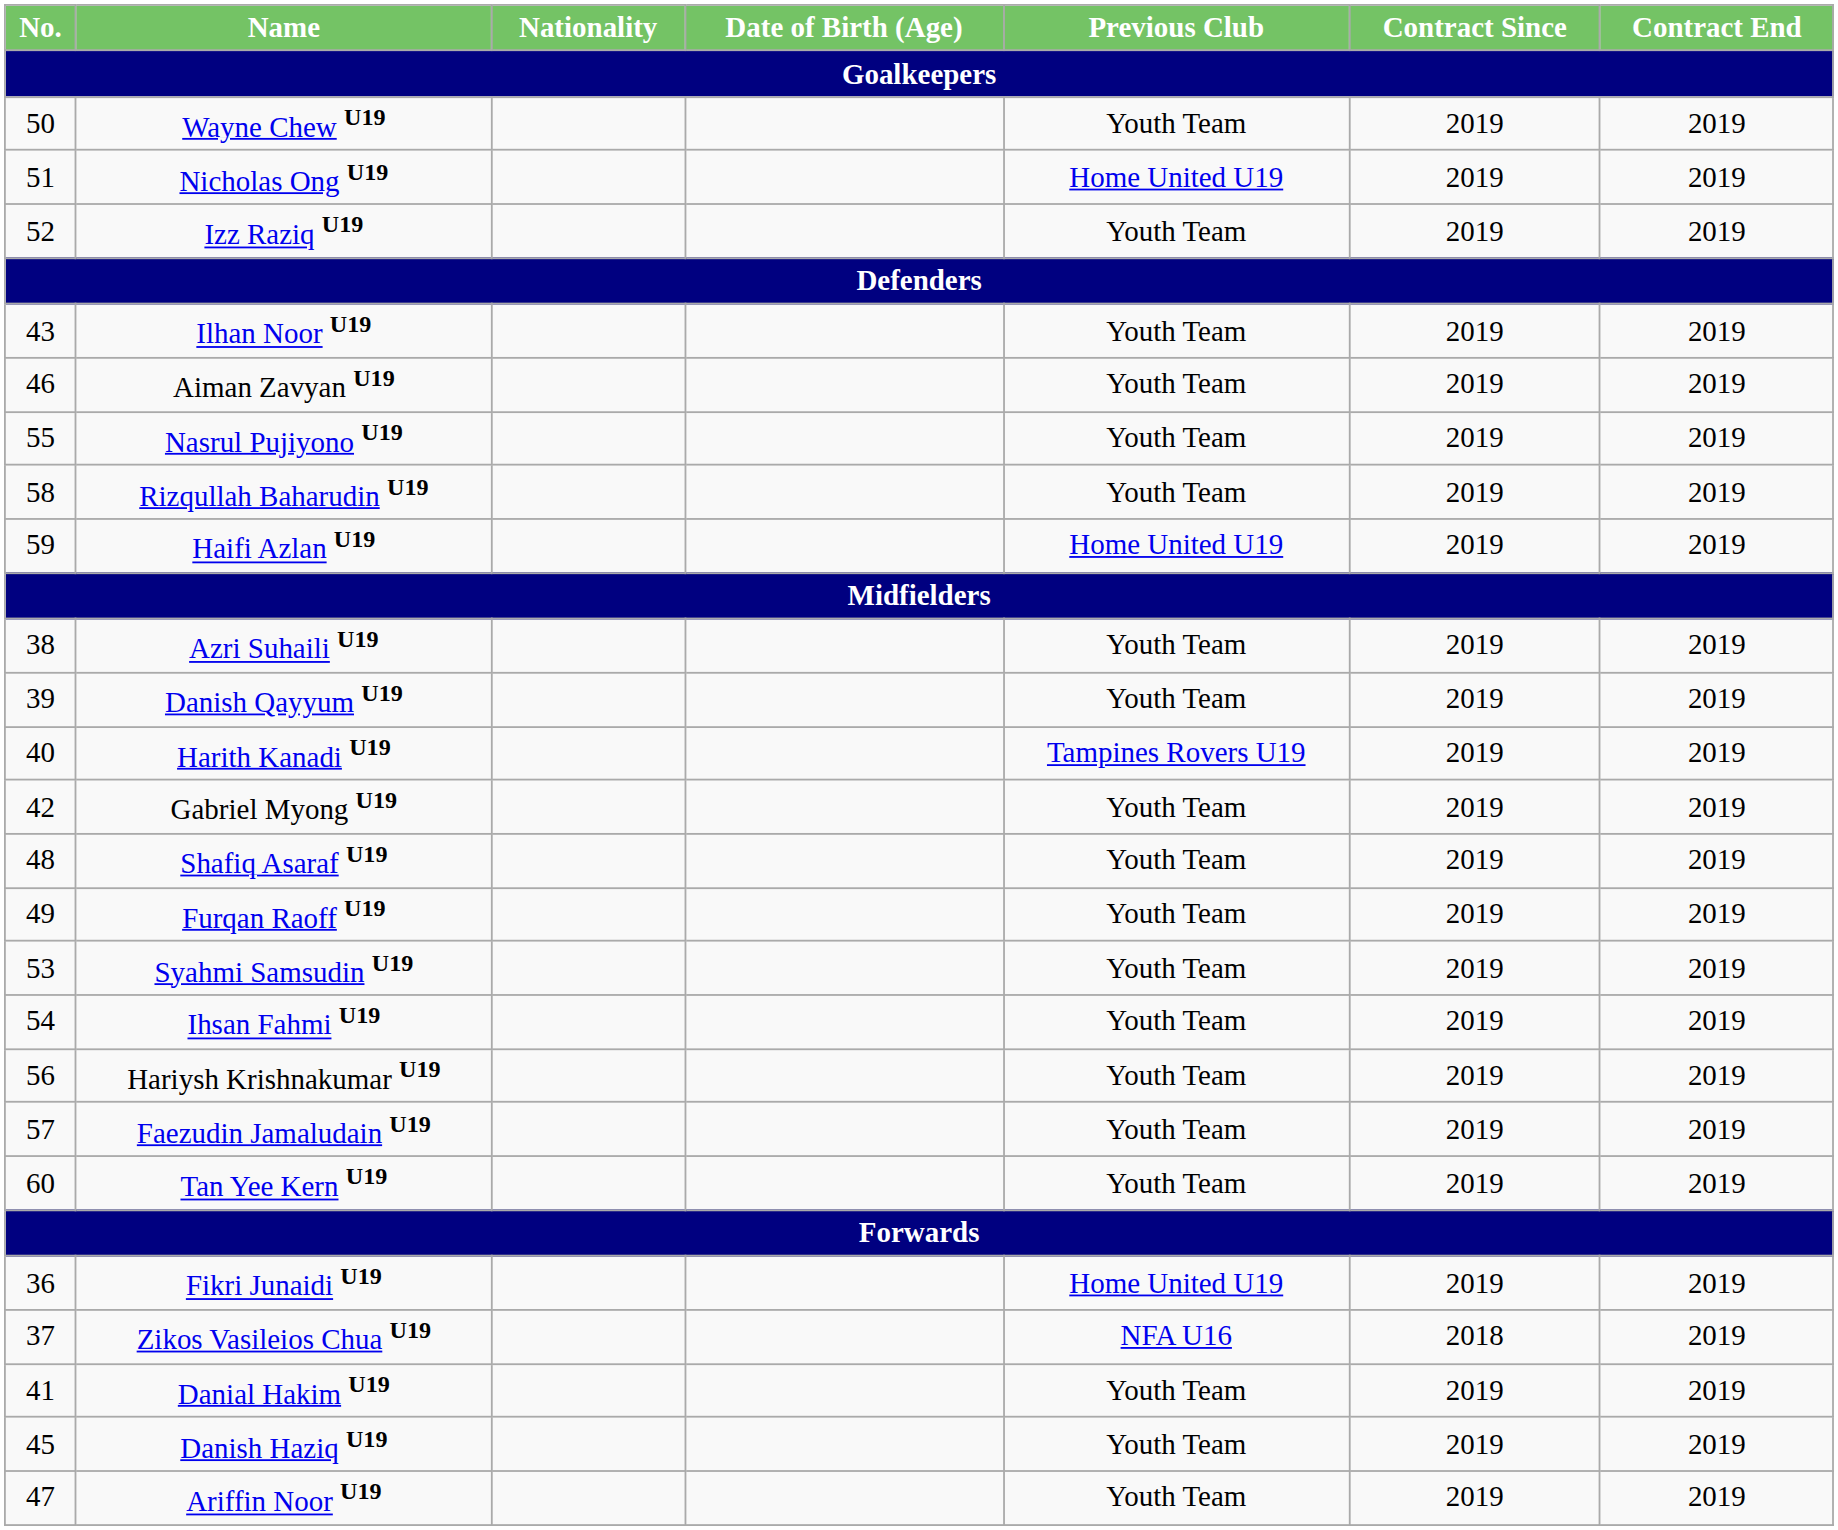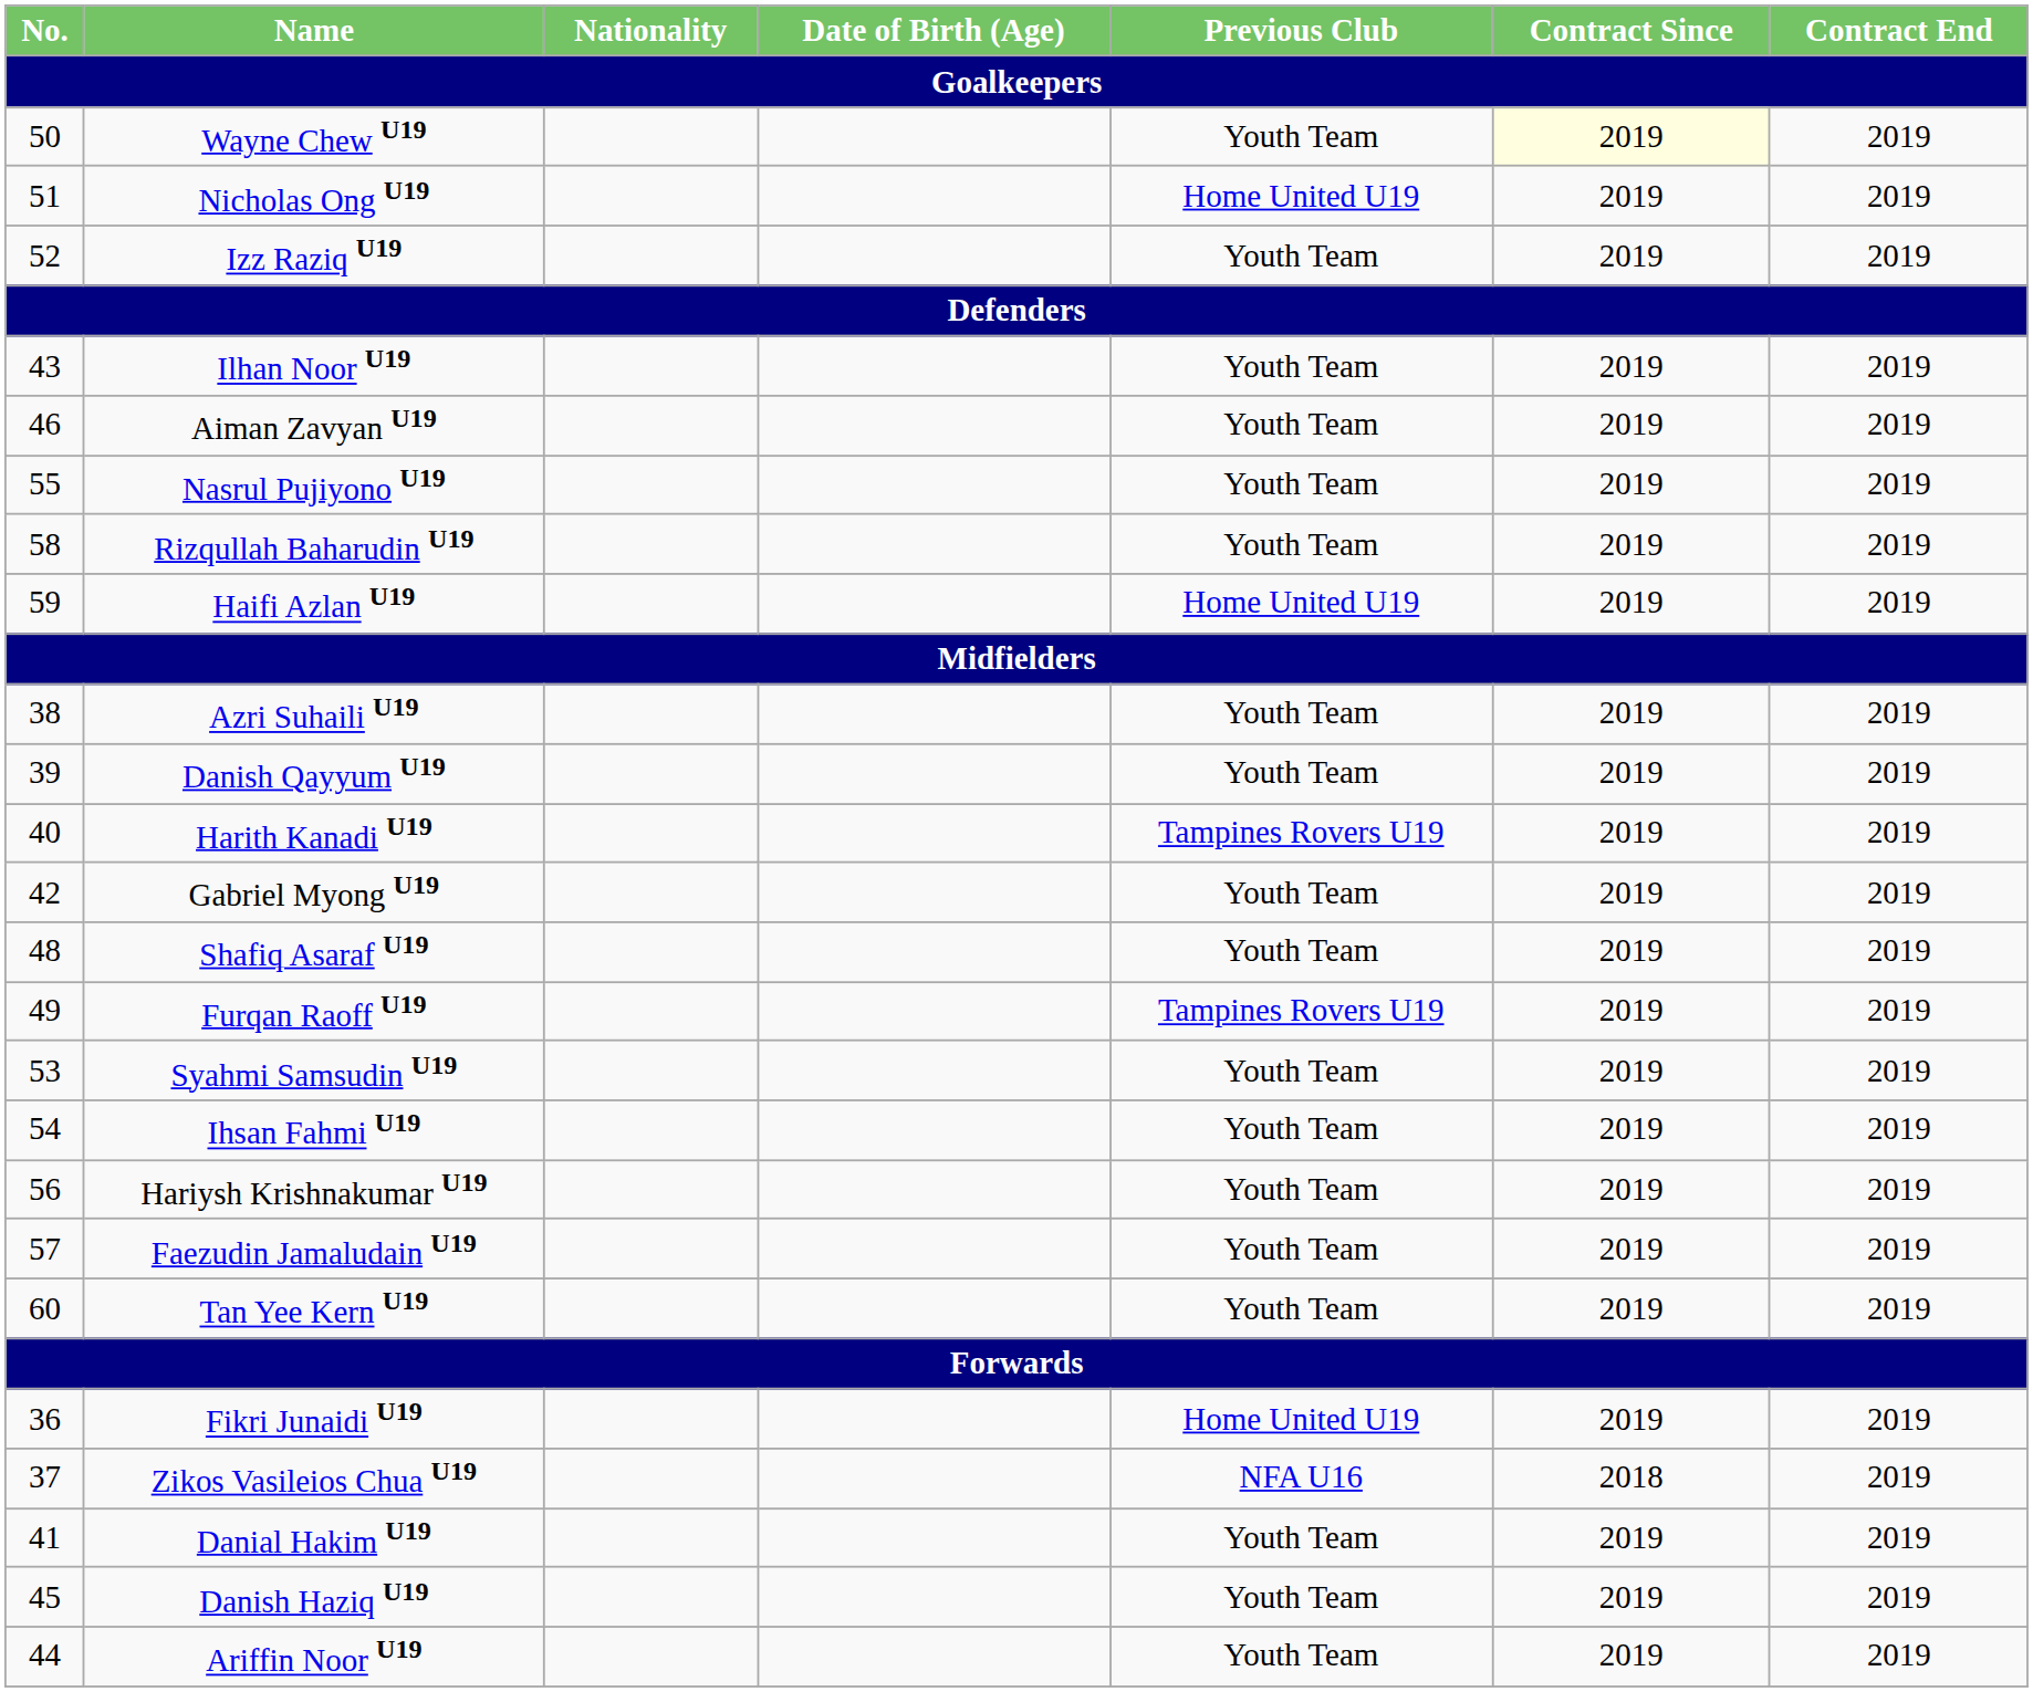Wayne Chew U19 | Contract Since: no background -> lightyellow background
Furqan Raoff U19 | Previous Club: Youth Team -> Tampines Rovers U19
Ariffin Noor U19 | No.: 47 -> 44
